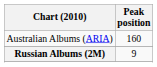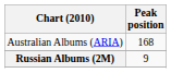Australian Albums (ARIA) | Peak position: 160 -> 168
